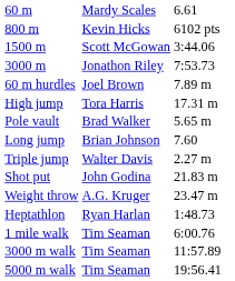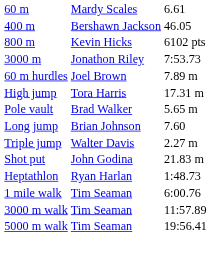+ row: 400 m | Bershawn Jackson | 46.05
- row: 1500 m | Scott McGowan | 3:44.06
- row: Weight throw | A.G. Kruger | 23.47 m
